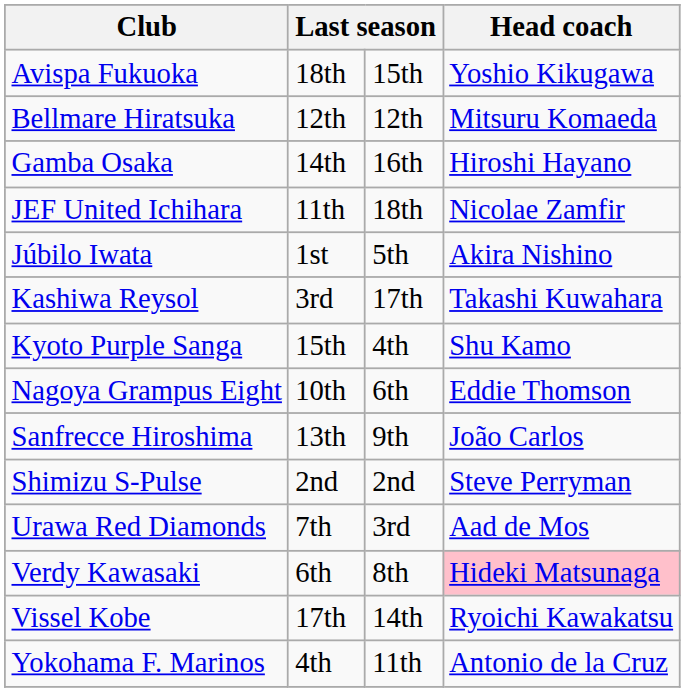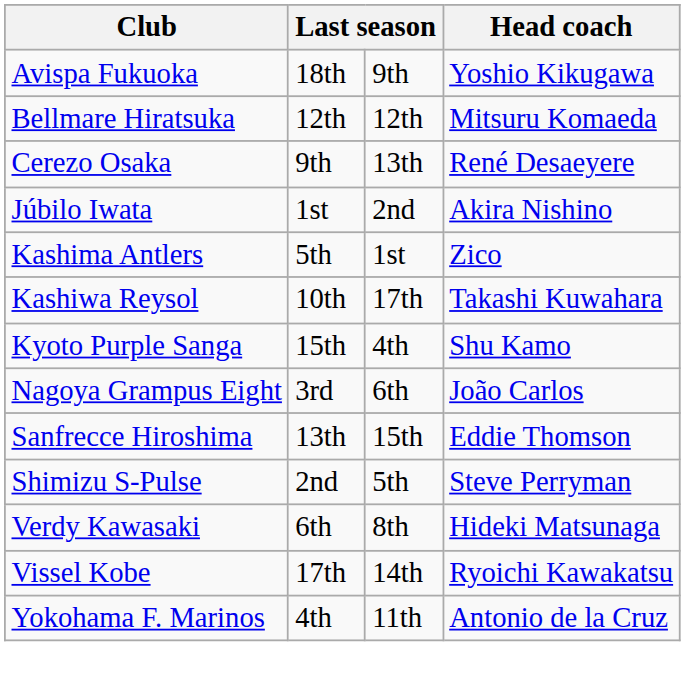Avispa Fukuoka | column 3: 15th -> 9th
+ row: Cerezo Osaka | 9th | 13th | René Desaeyere
- row: Gamba Osaka | 14th | 16th | Hiroshi Hayano
- row: JEF United Ichihara | 11th | 18th | Nicolae Zamfir
Júbilo Iwata | column 3: 5th -> 2nd
+ row: Kashima Antlers | 5th | 1st | Zico
Kashiwa Reysol | column 2: 3rd -> 10th
Nagoya Grampus Eight | column 2: 10th -> 3rd
Nagoya Grampus Eight | Head coach: Eddie Thomson -> João Carlos
Sanfrecce Hiroshima | column 3: 9th -> 15th
Sanfrecce Hiroshima | Head coach: João Carlos -> Eddie Thomson
Shimizu S-Pulse | column 3: 2nd -> 5th
- row: Urawa Red Diamonds | 7th | 3rd | Aad de Mos
Verdy Kawasaki | Head coach: pink background -> no background
